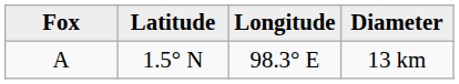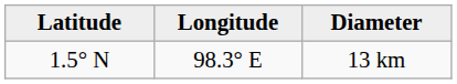- column: Fox | A
